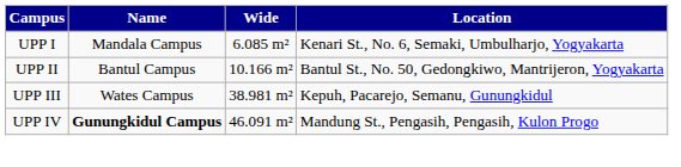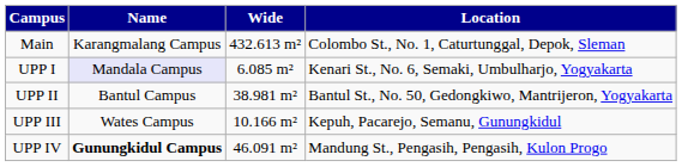+ row: Main | Karangmalang Campus | 432.613 m² | Colombo St., No. 1, Caturtunggal, Depok, Sleman
UPP I | Name: no background -> lavender background
UPP II | Wide: 10.166 m² -> 38.981 m²
UPP III | Wide: 38.981 m² -> 10.166 m²
